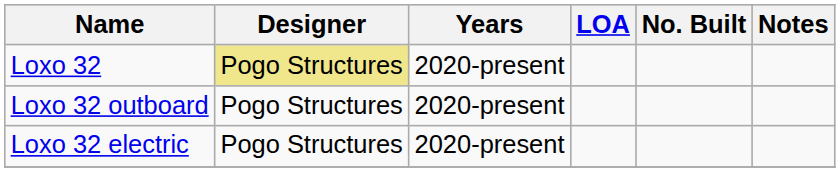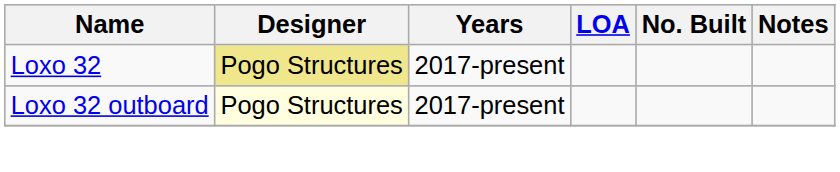Loxo 32 | Years: 2020-present -> 2017-present
Loxo 32 outboard | Designer: no background -> lightyellow background
Loxo 32 outboard | Years: 2020-present -> 2017-present
- row: Loxo 32 electric | Pogo Structures | 2020-present
